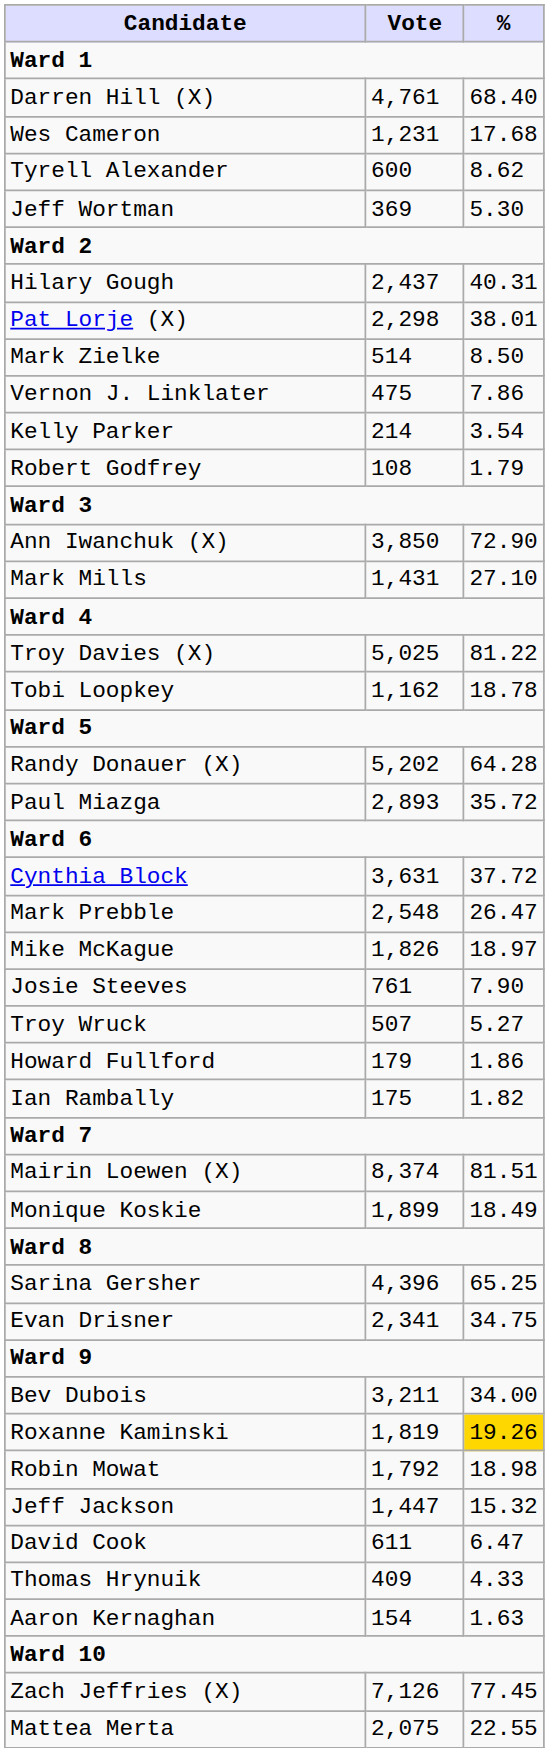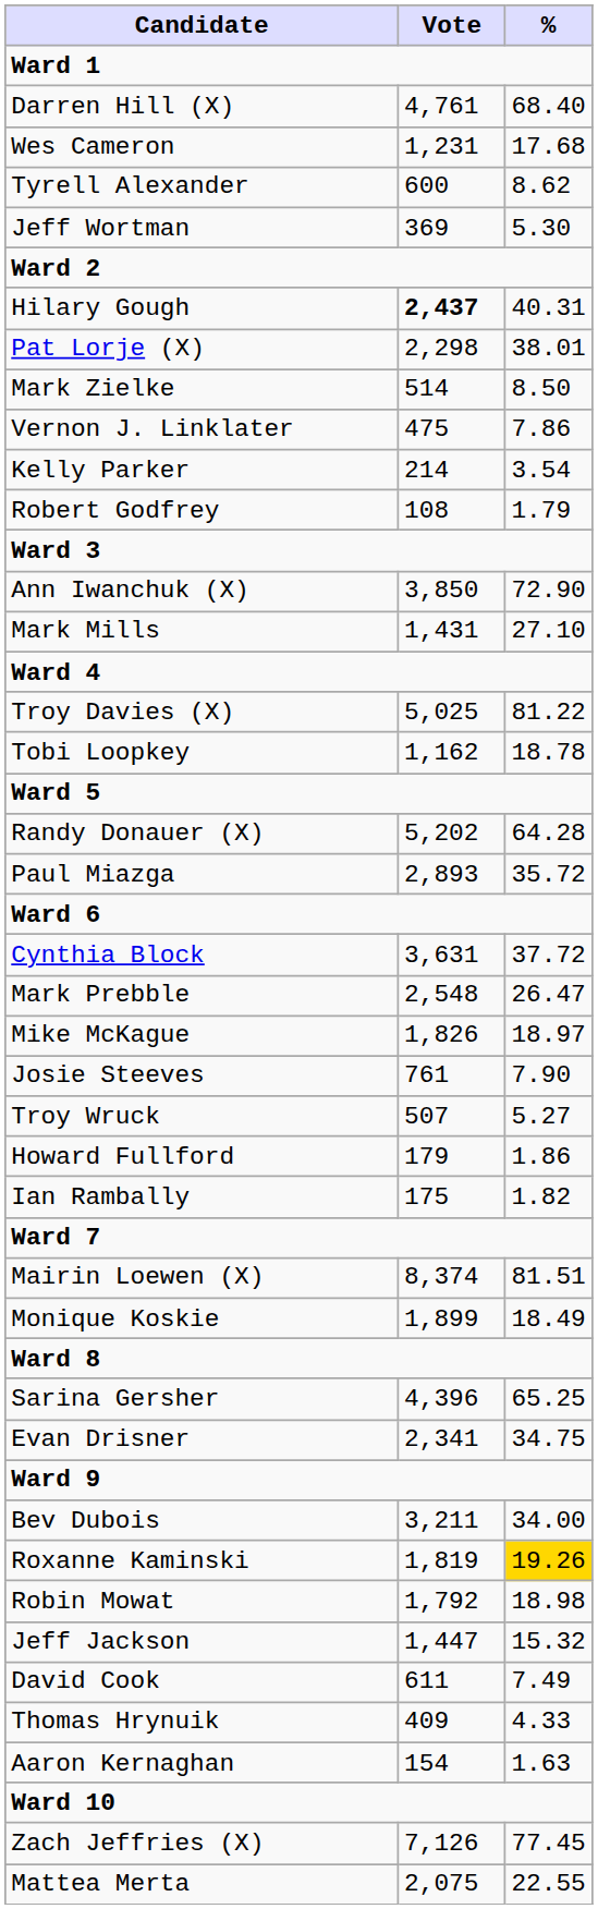Hilary Gough | Vote: normal -> bold
David Cook | %: 6.47 -> 7.49
